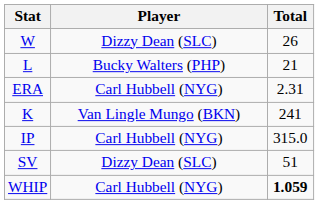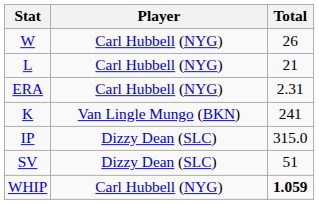W | Player: Dizzy Dean (SLC) -> Carl Hubbell (NYG)
L | Player: Bucky Walters (PHP) -> Carl Hubbell (NYG)
IP | Player: Carl Hubbell (NYG) -> Dizzy Dean (SLC)
